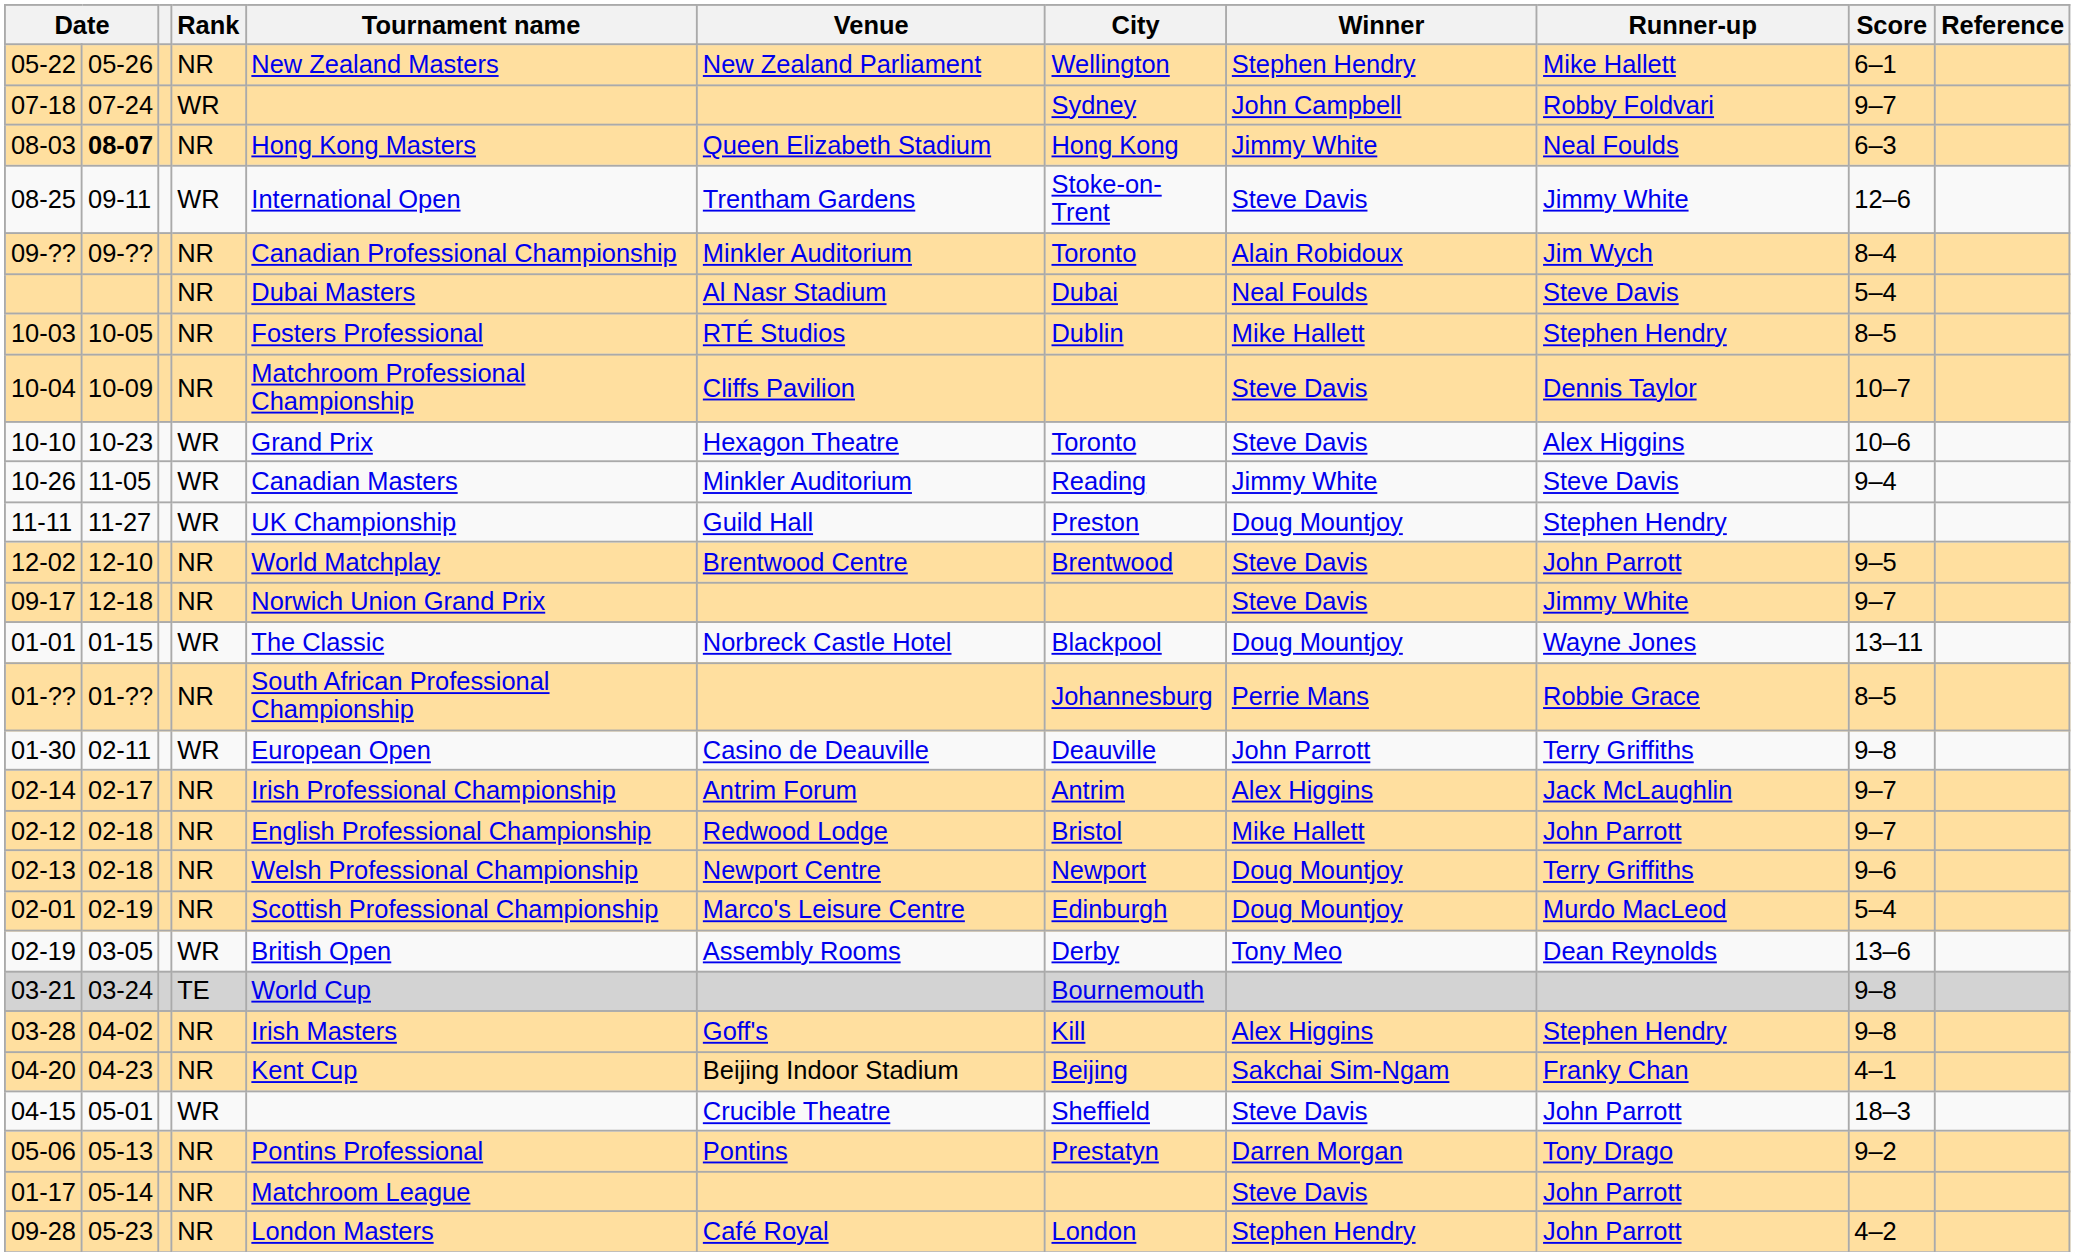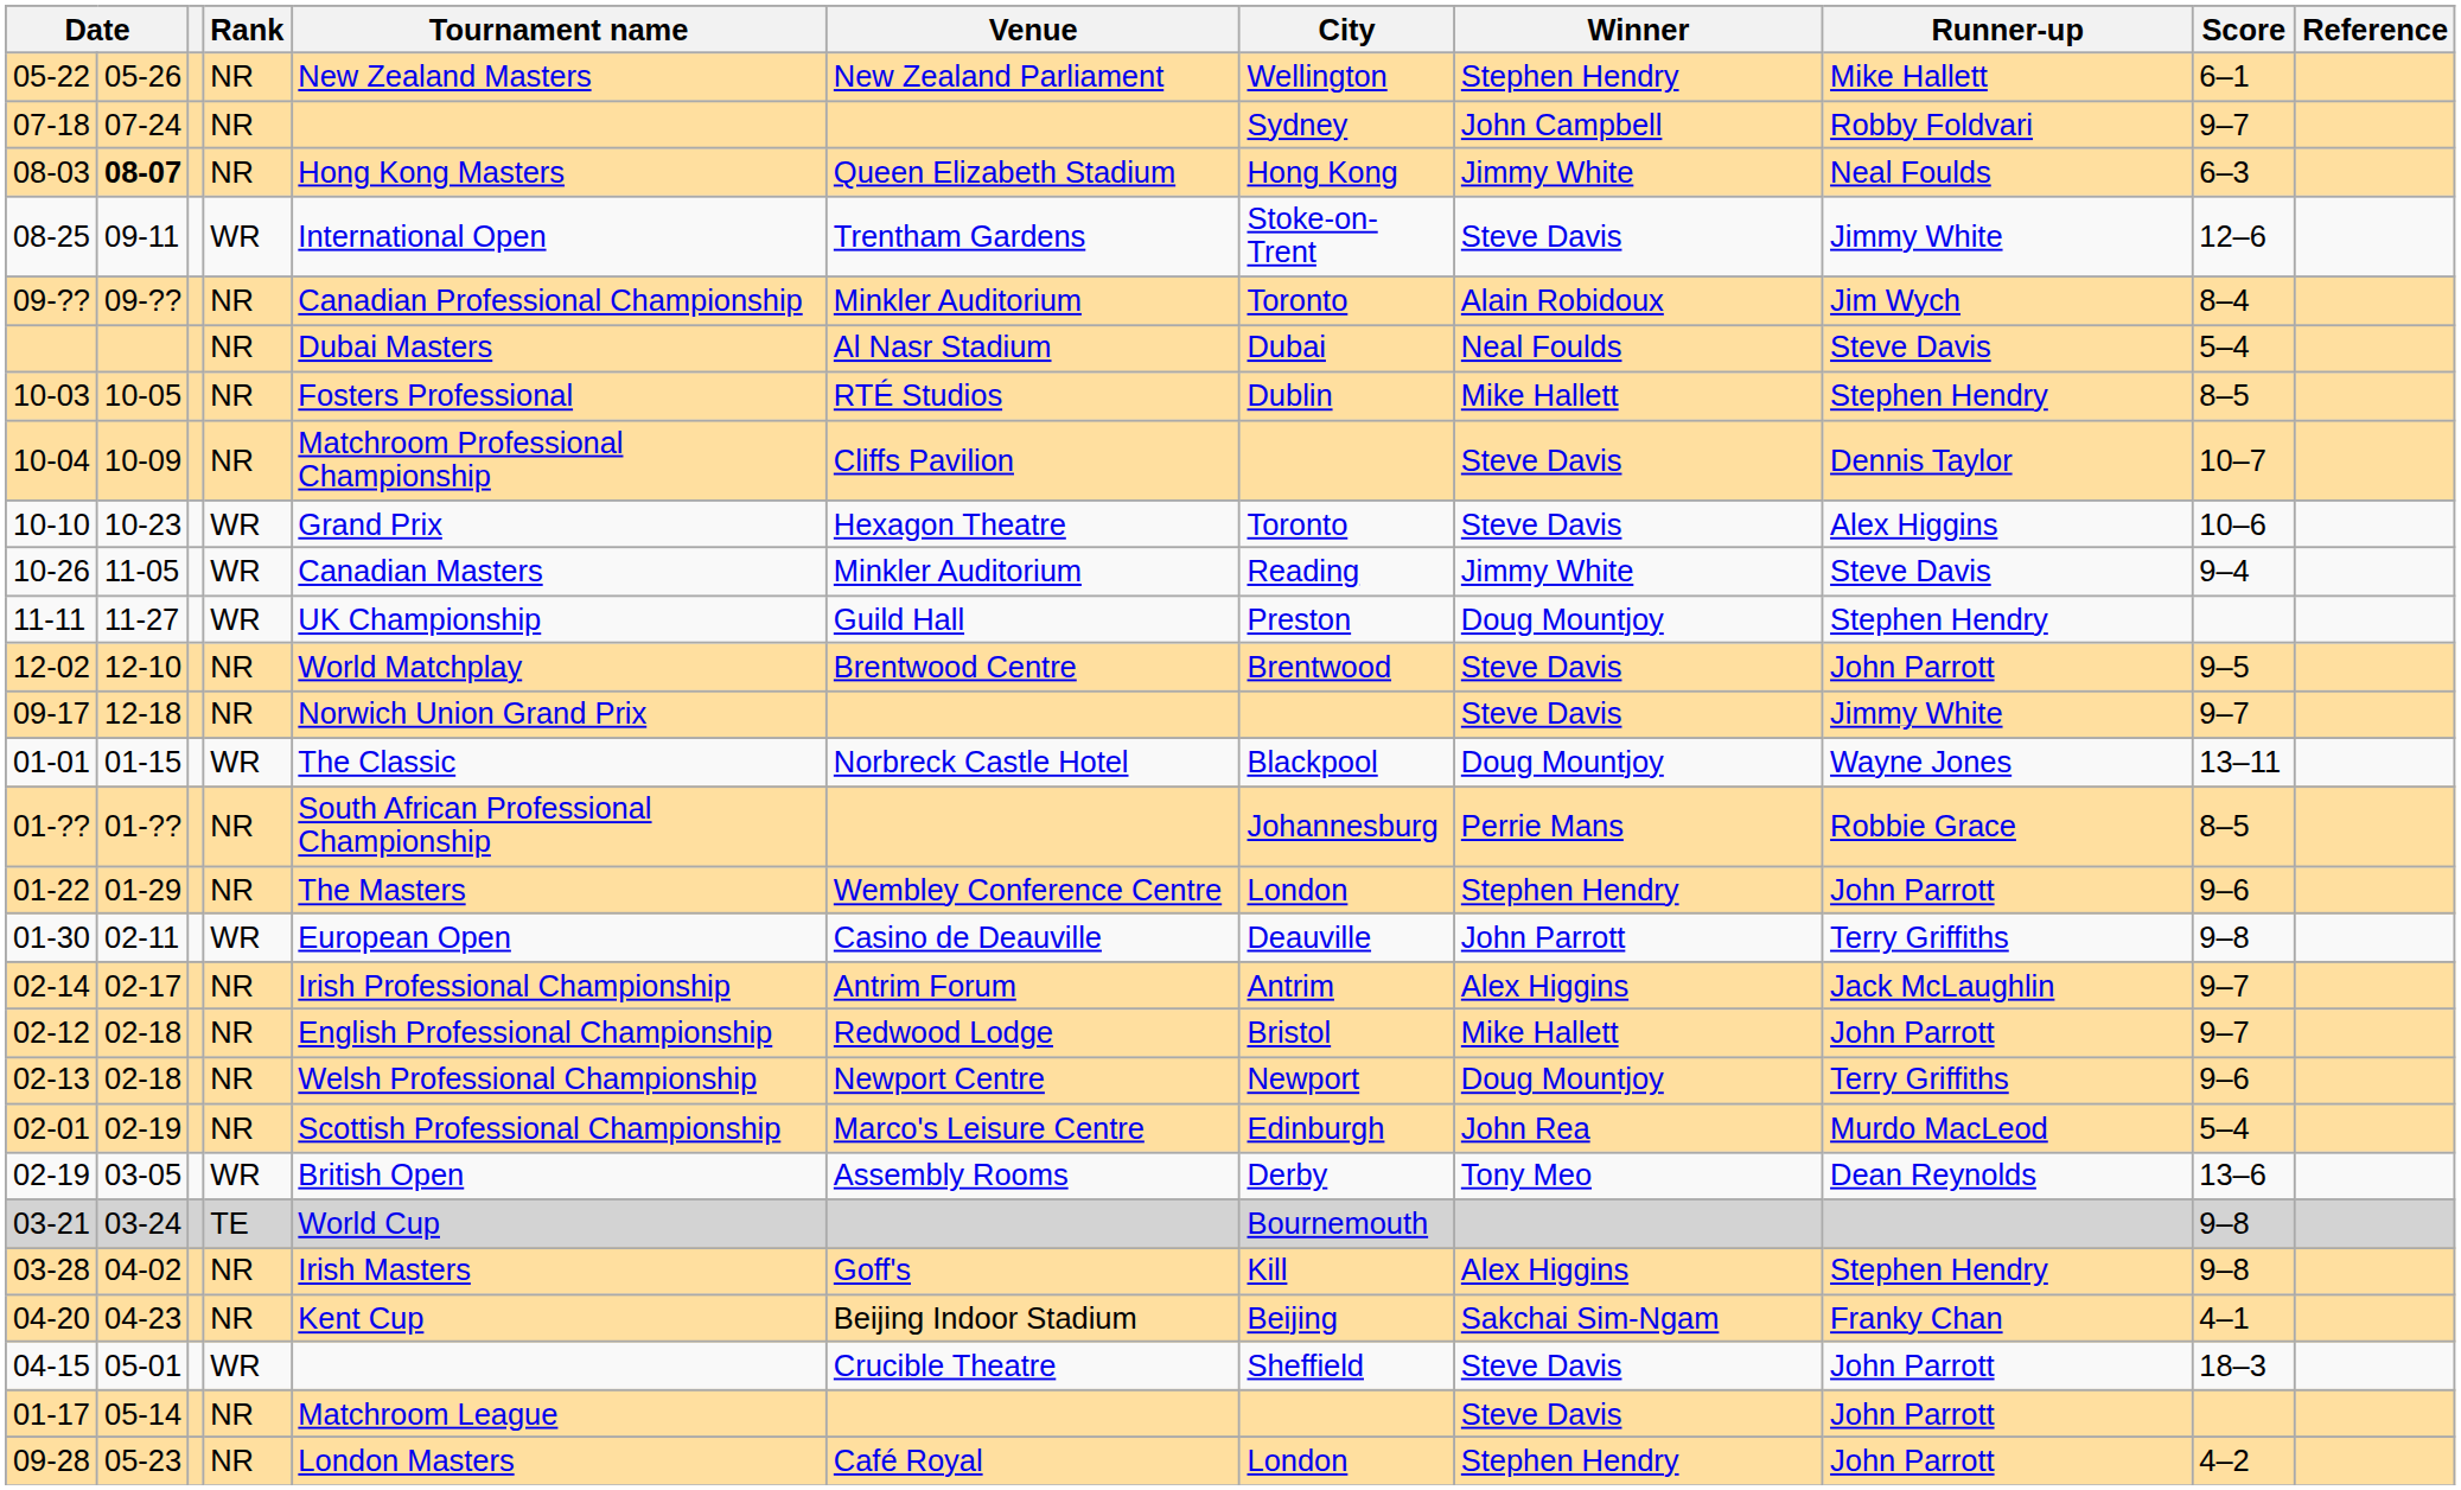07-18 | Rank: WR -> NR
+ row: 01-22 | 01-29 | NR | The Masters | Wembley Conference Centre | London | Stephen Hendry | John Parrott | 9–6
02-01 | Winner: Doug Mountjoy -> John Rea
- row: 05-06 | 05-13 | NR | Pontins Professional | Pontins | Prestatyn | Darren Morgan | Tony Drago | 9–2
